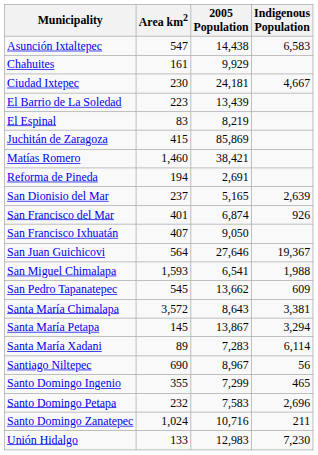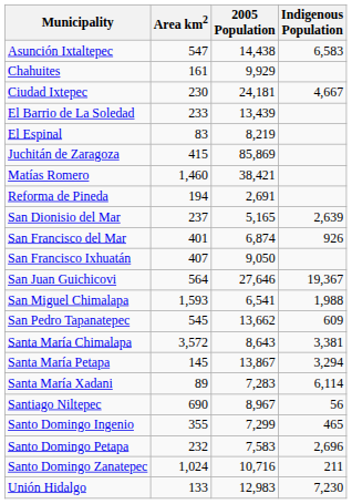El Barrio de La Soledad | Area km2: 223 -> 233
